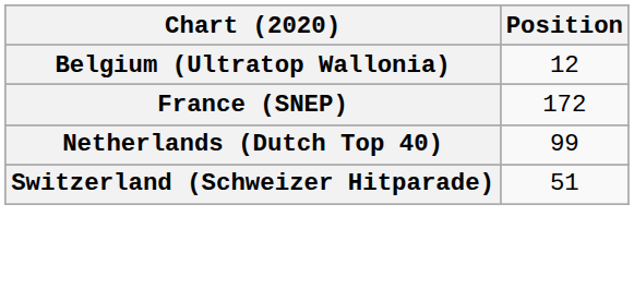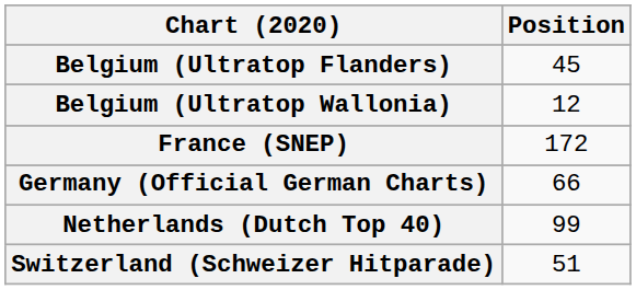+ row: Belgium (Ultratop Flanders) | 45
+ row: Germany (Official German Charts) | 66
